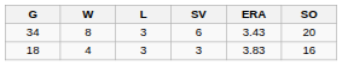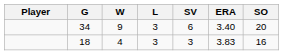+ column: Player
34 | W: 8 -> 9
34 | ERA: 3.43 -> 3.40
